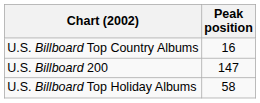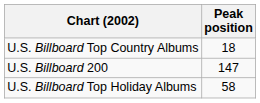U.S. Billboard Top Country Albums | Peak position: 16 -> 18
